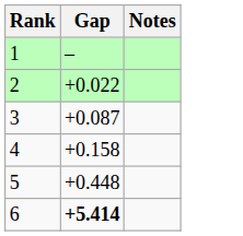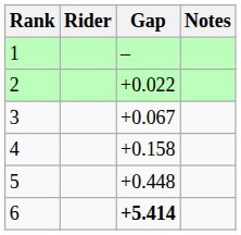+ column: Rider
3 | Gap: +0.087 -> +0.067
